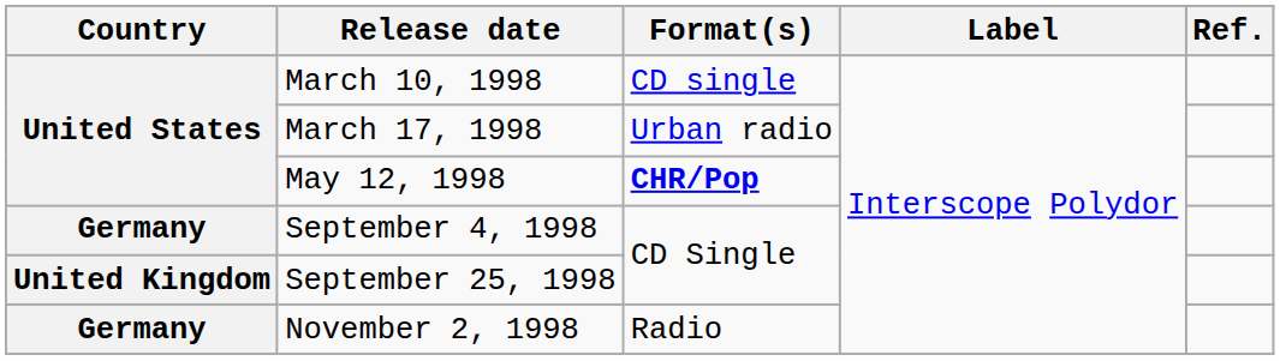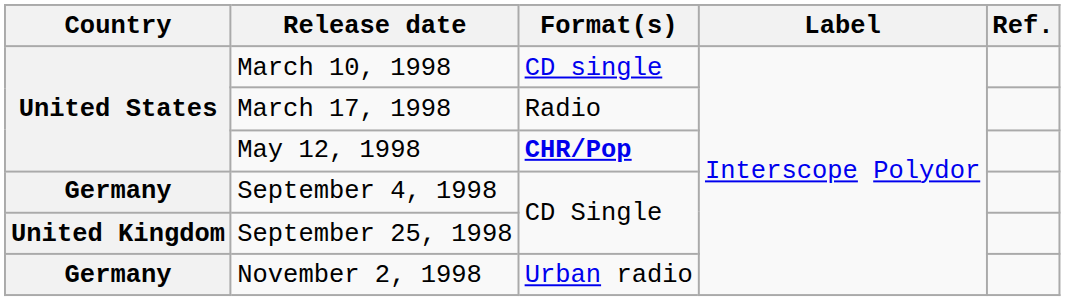March 17, 1998 | Format(s): Urban radio -> Radio
November 2, 1998 | Format(s): Radio -> Urban radio
